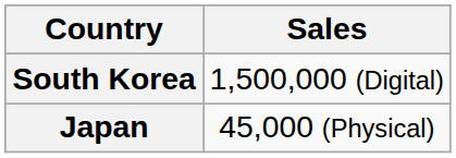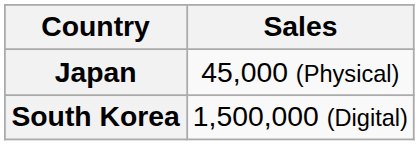rows swapped: South Korea <-> Japan
